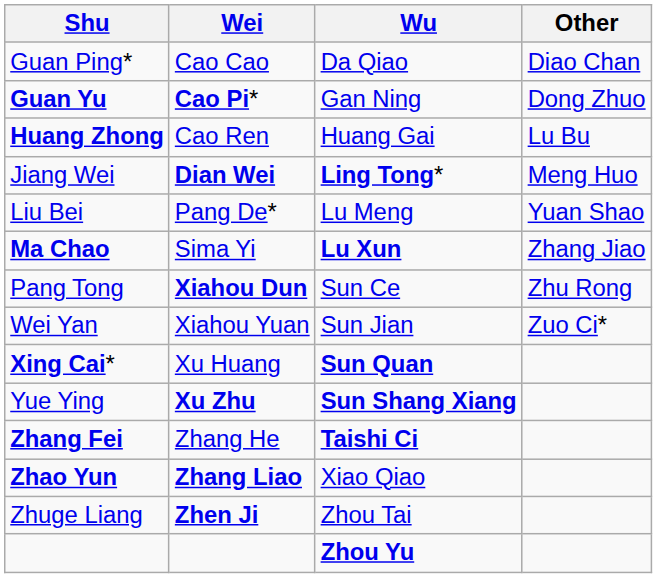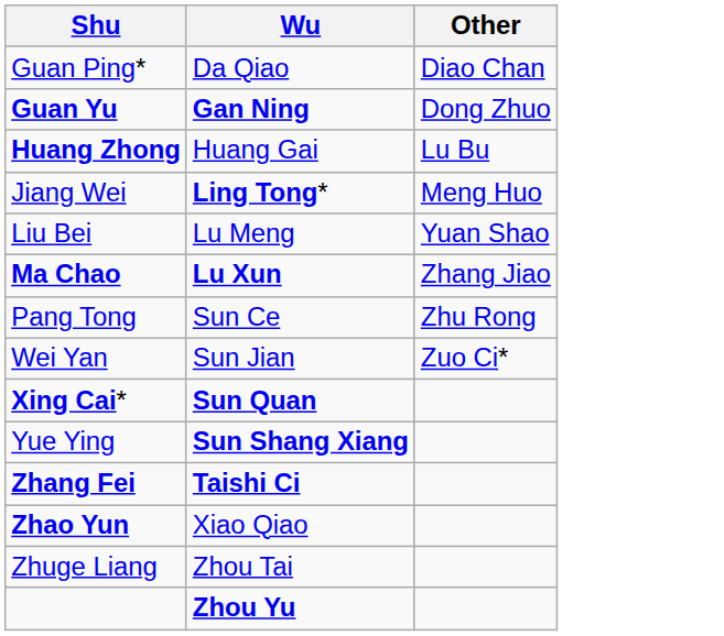- column: Wei | Cao Cao | Cao Pi* | Cao Ren | Dian Wei | Pang De* | Sima Yi | Xiahou Dun | Xiahou Yuan | Xu Huang | Xu Zhu | Zhang He | Zhang Liao | Zhen Ji
Guan Yu | Wu: normal -> bold
